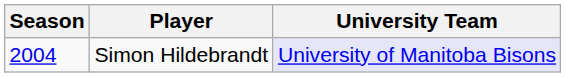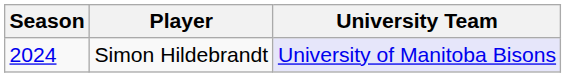Simon Hildebrandt | Season: 2004 -> 2024
